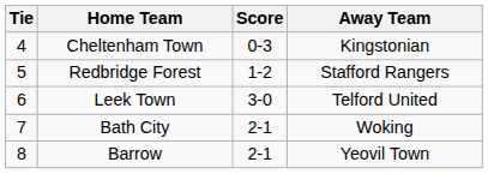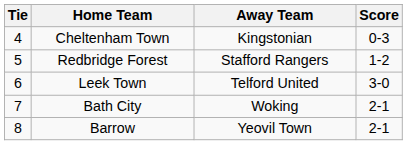columns swapped: Score <-> Away Team
